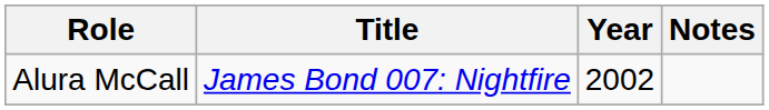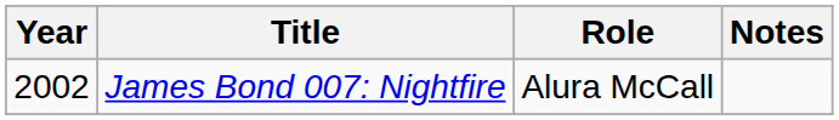columns swapped: Year <-> Role
